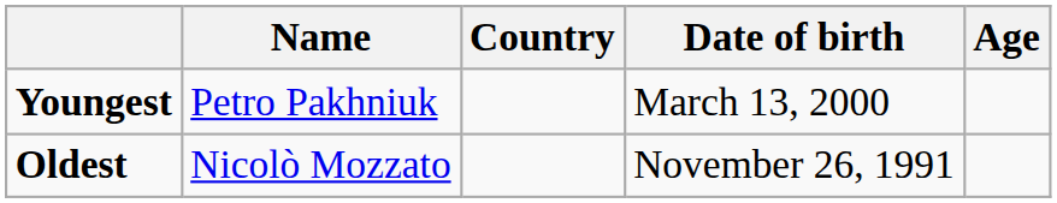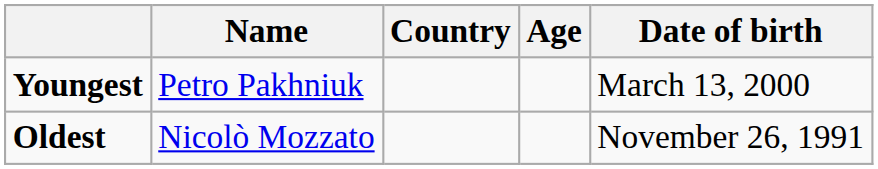columns swapped: Date of birth <-> Age
